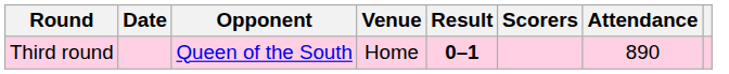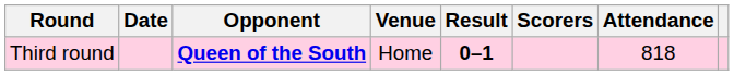Third round | Opponent: normal -> bold
Third round | Attendance: 890 -> 818
